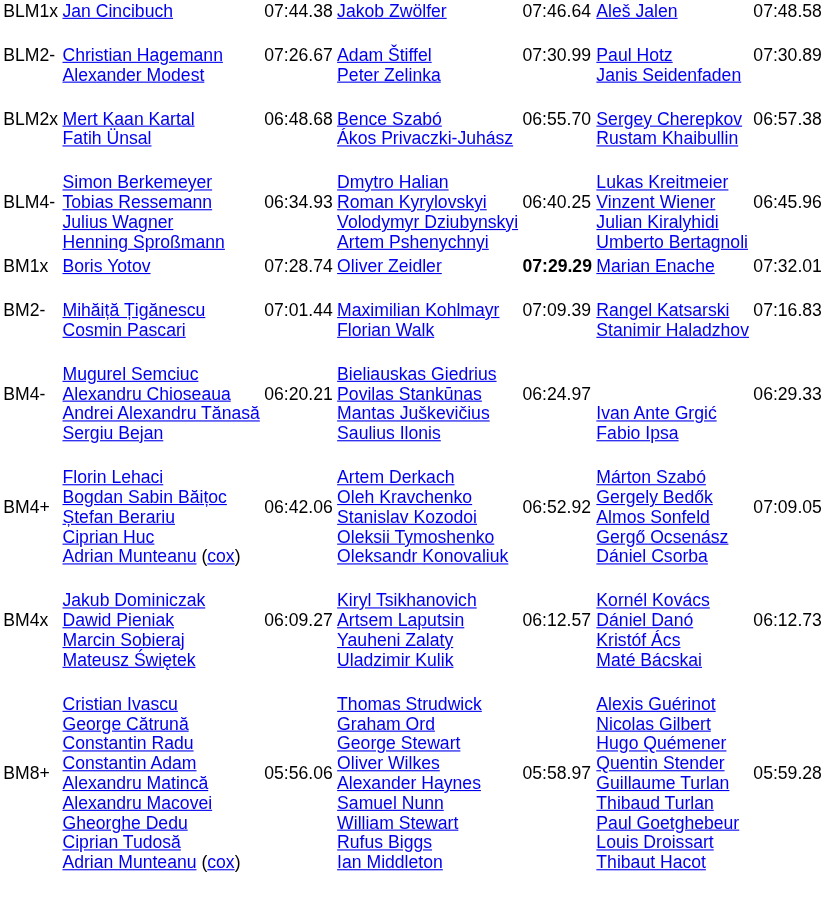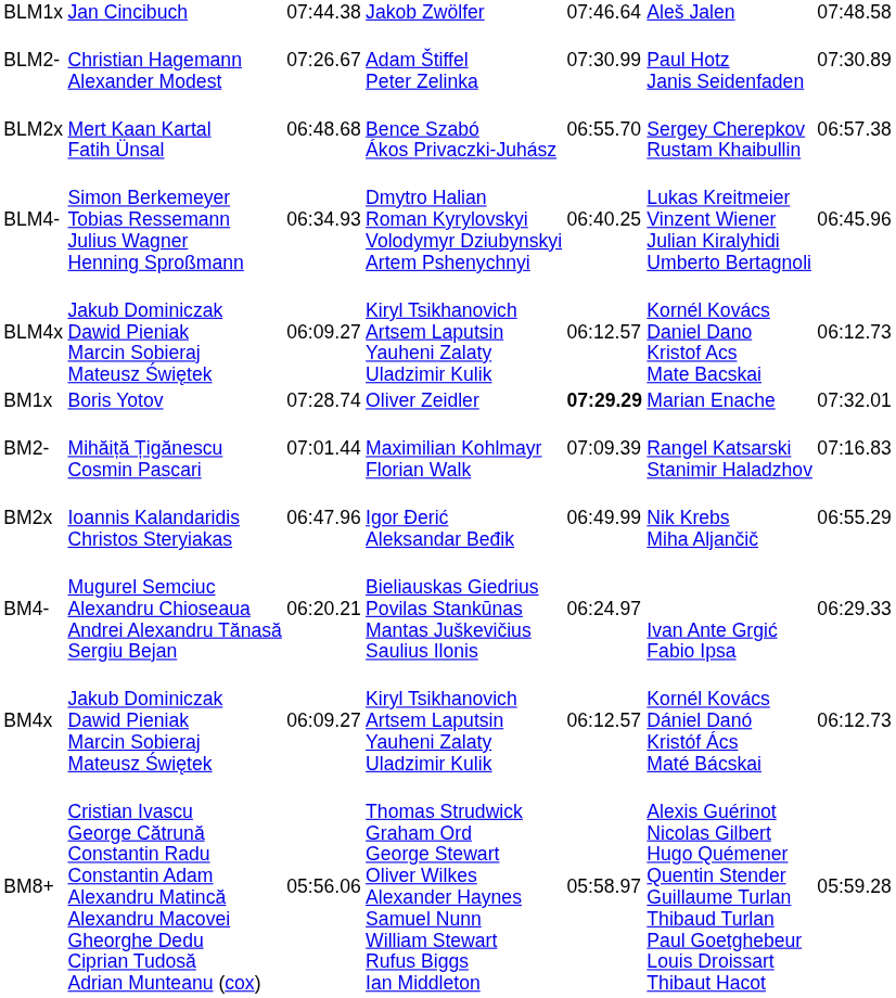+ row: BLM4x | Jakub Dominiczak Dawid Pieniak Marcin Sobieraj Mateusz Świętek | 06:09.27 | Kiryl Tsikhanovich Artsem Laputsin Yauheni Zalaty Uladzimir Kulik | 06:12.57 | Kornél Kovács Daniel Dano Kristof Acs Mate Bacskai | 06:12.73
+ row: BM2x | Ioannis Kalandaridis Christos Steryiakas | 06:47.96 | Igor Đerić Aleksandar Beđik | 06:49.99 | Nik Krebs Miha Aljančič | 06:55.29
- row: BM4+ | Florin Lehaci Bogdan Sabin Băițoc Ștefan Berariu Ciprian Huc Adrian Munteanu (cox) | 06:42.06 | Artem Derkach Oleh Kravchenko Stanislav Kozodoi Oleksii Tymoshenko Oleksandr Konovaliuk | 06:52.92 | Márton Szabó Gergely Bedők Almos Sonfeld Gergő Ocsenász Dániel Csorba | 07:09.05
